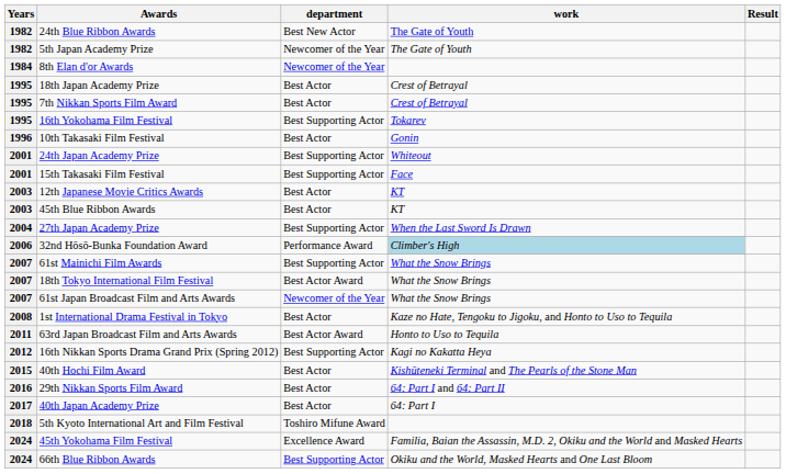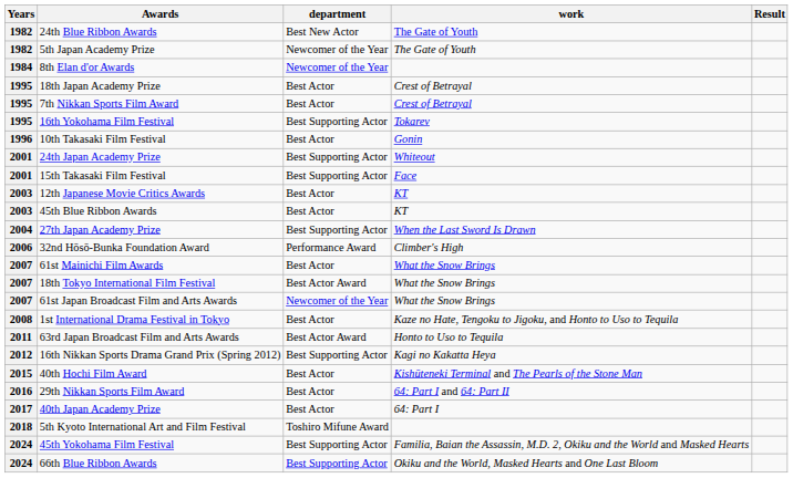32nd Hōsō-Bunka Foundation Award | work: lightblue background -> no background
61st Mainichi Film Awards | department: Best Supporting Actor -> Best Actor
45th Yokohama Film Festival | department: Excellence Award -> Best Supporting Actor
